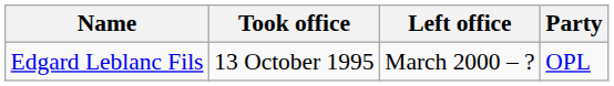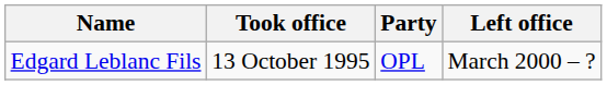columns swapped: Left office <-> Party
